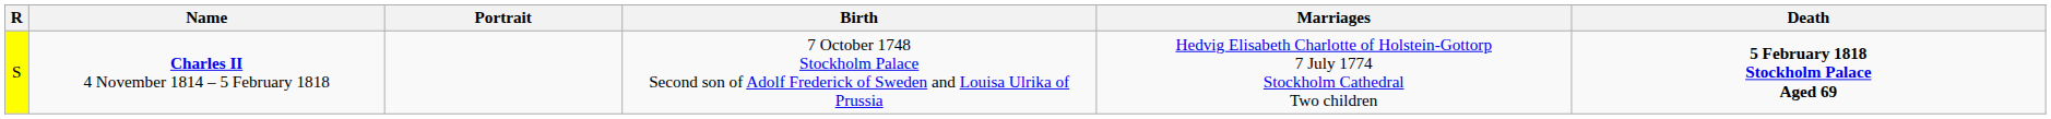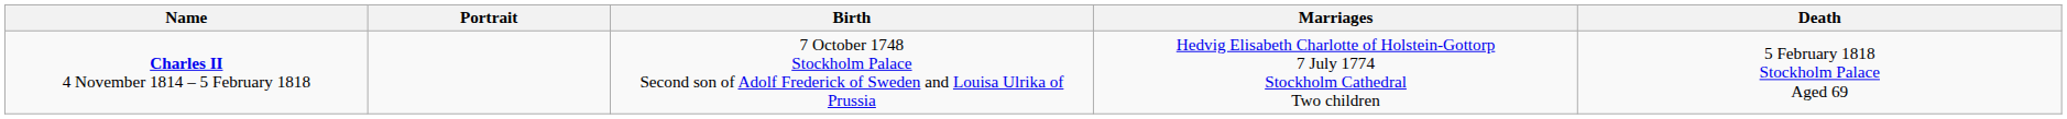- column: R | S
Charles II 4 November 1814 – 5 February 1818 | Death: bold -> normal
